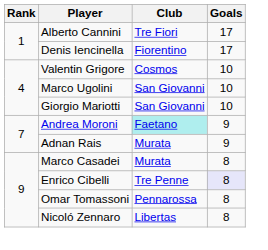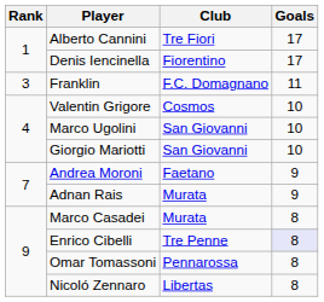+ row: 3 | Franklin | F.C. Domagnano | 11
Andrea Moroni | Club: paleturquoise background -> no background
